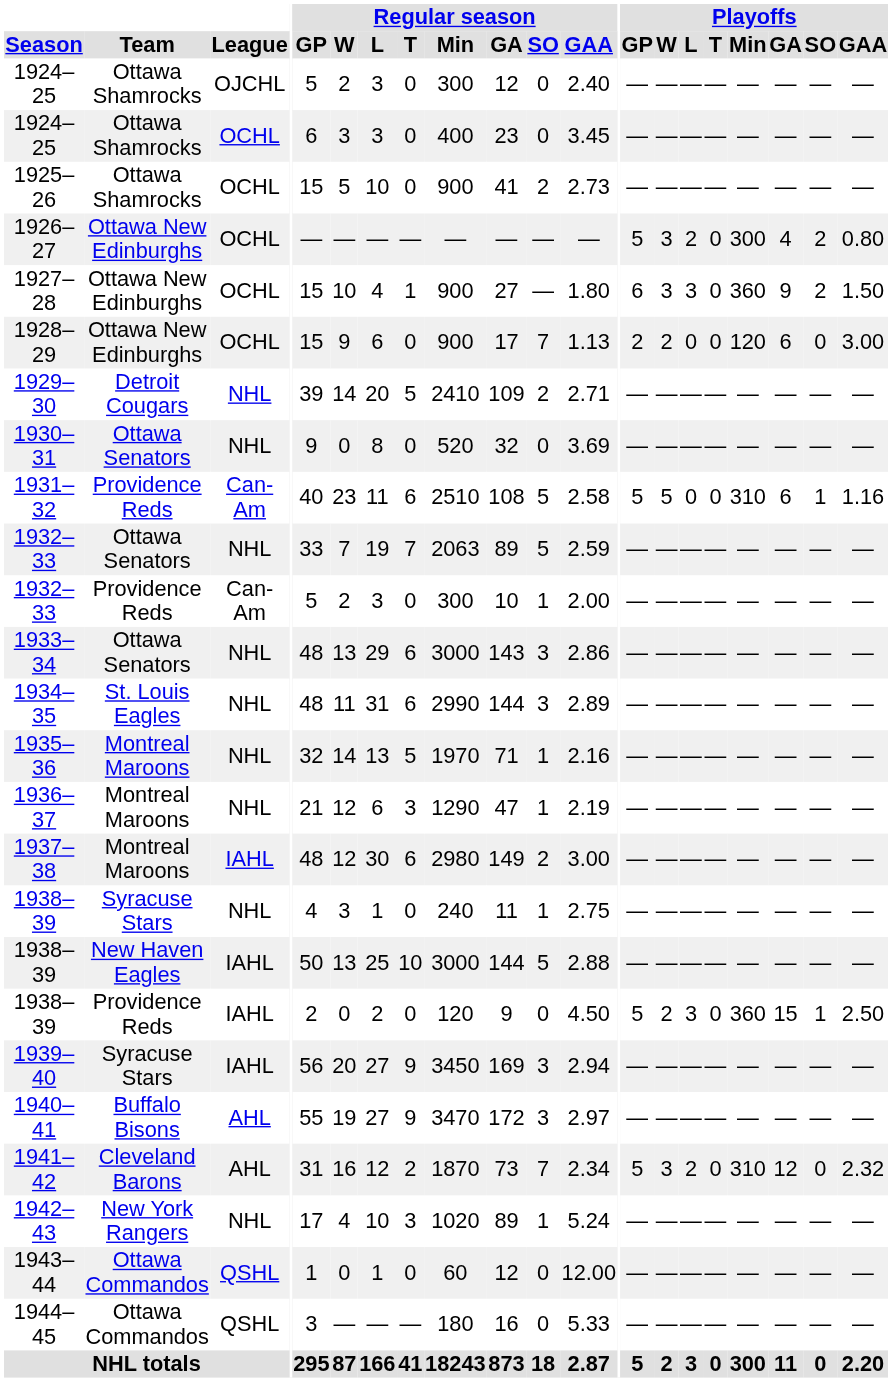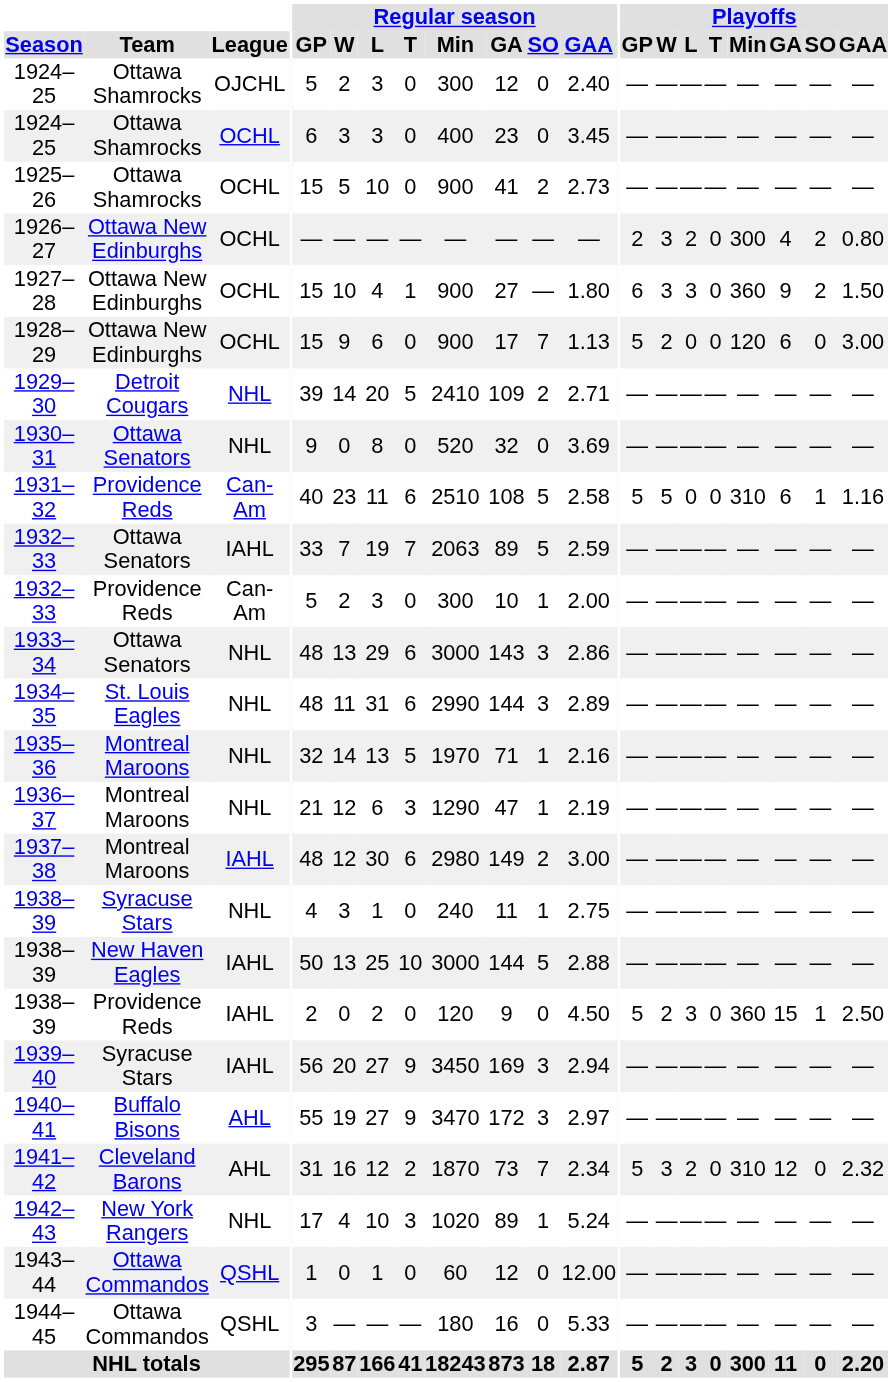1926–27 | Playoffs / GP: 5 -> 2
1928–29 | Playoffs / GP: 2 -> 5
1932–33 / Ottawa Senators | League: NHL -> IAHL
